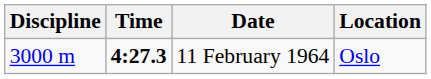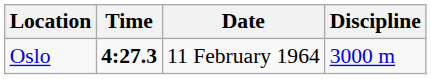columns swapped: Discipline <-> Location
